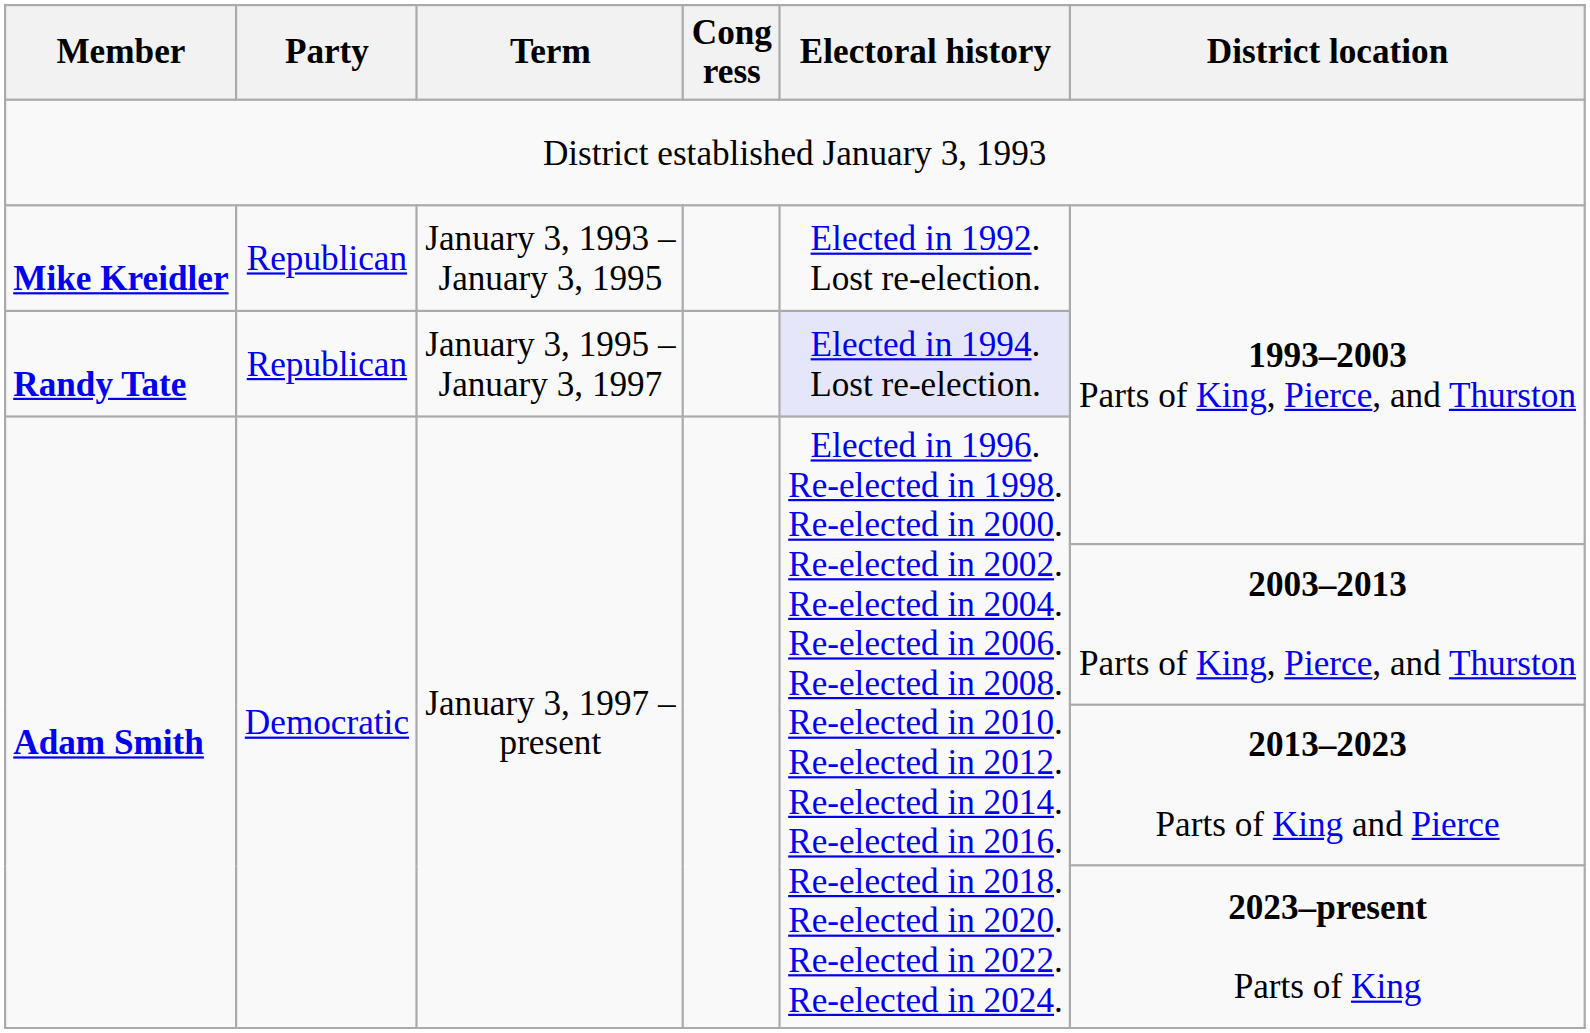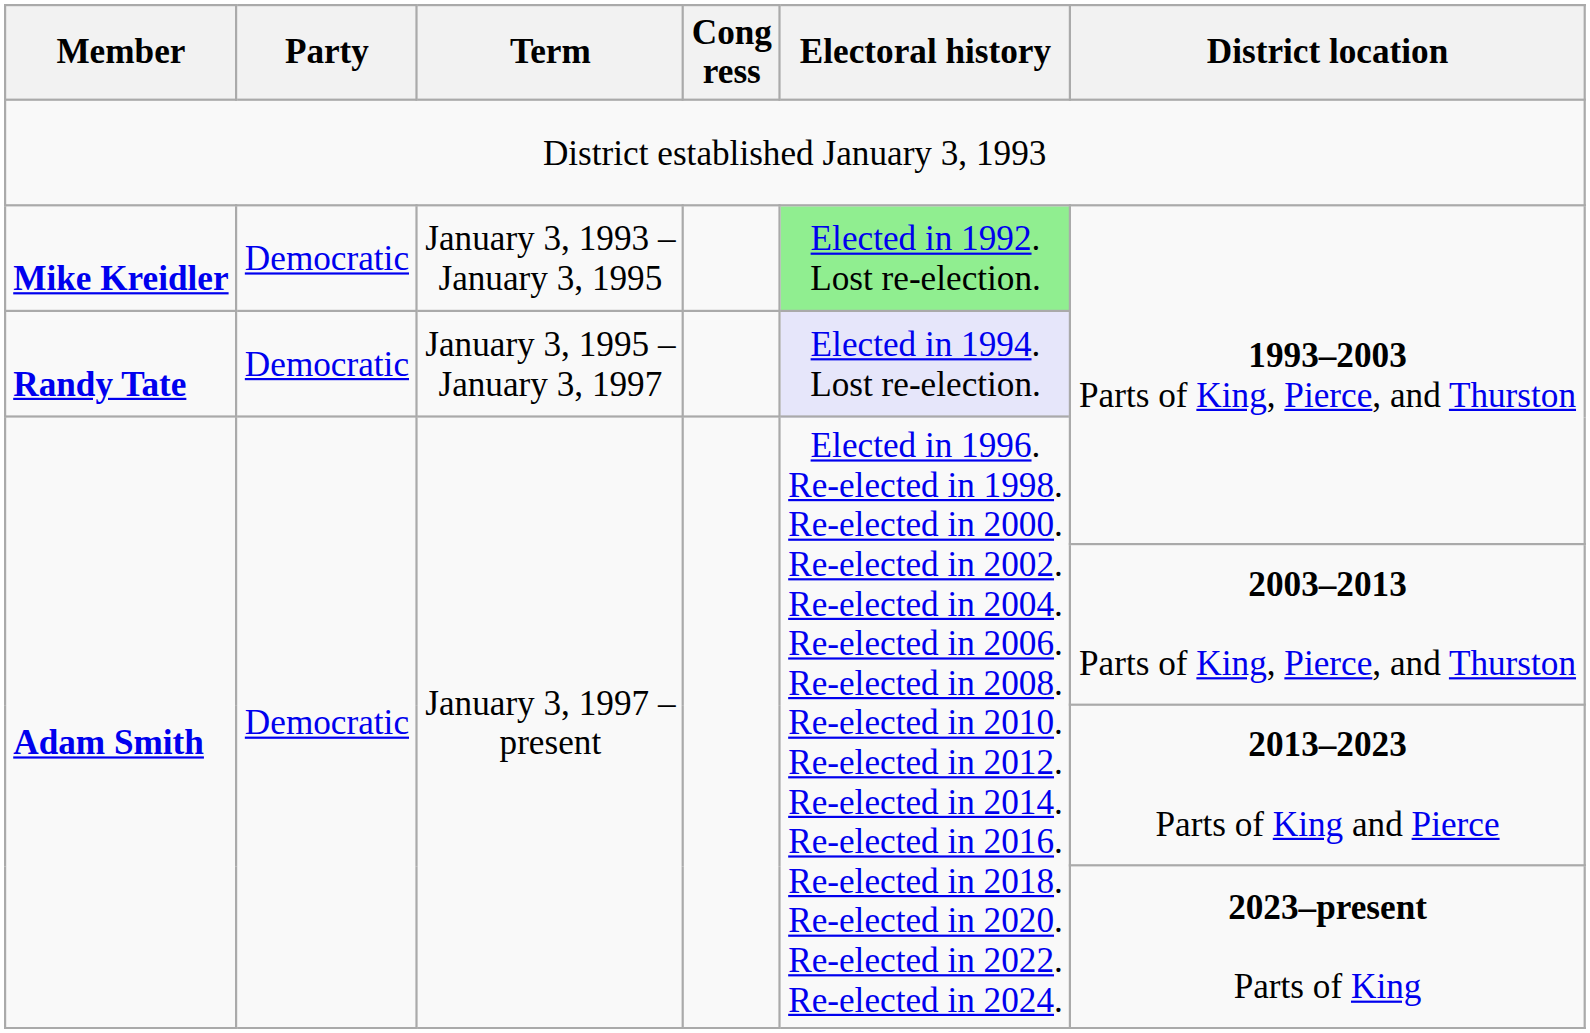Mike Kreidler | Party: Republican -> Democratic
Mike Kreidler | Electoral history: no background -> lightgreen background
Randy Tate | Party: Republican -> Democratic
